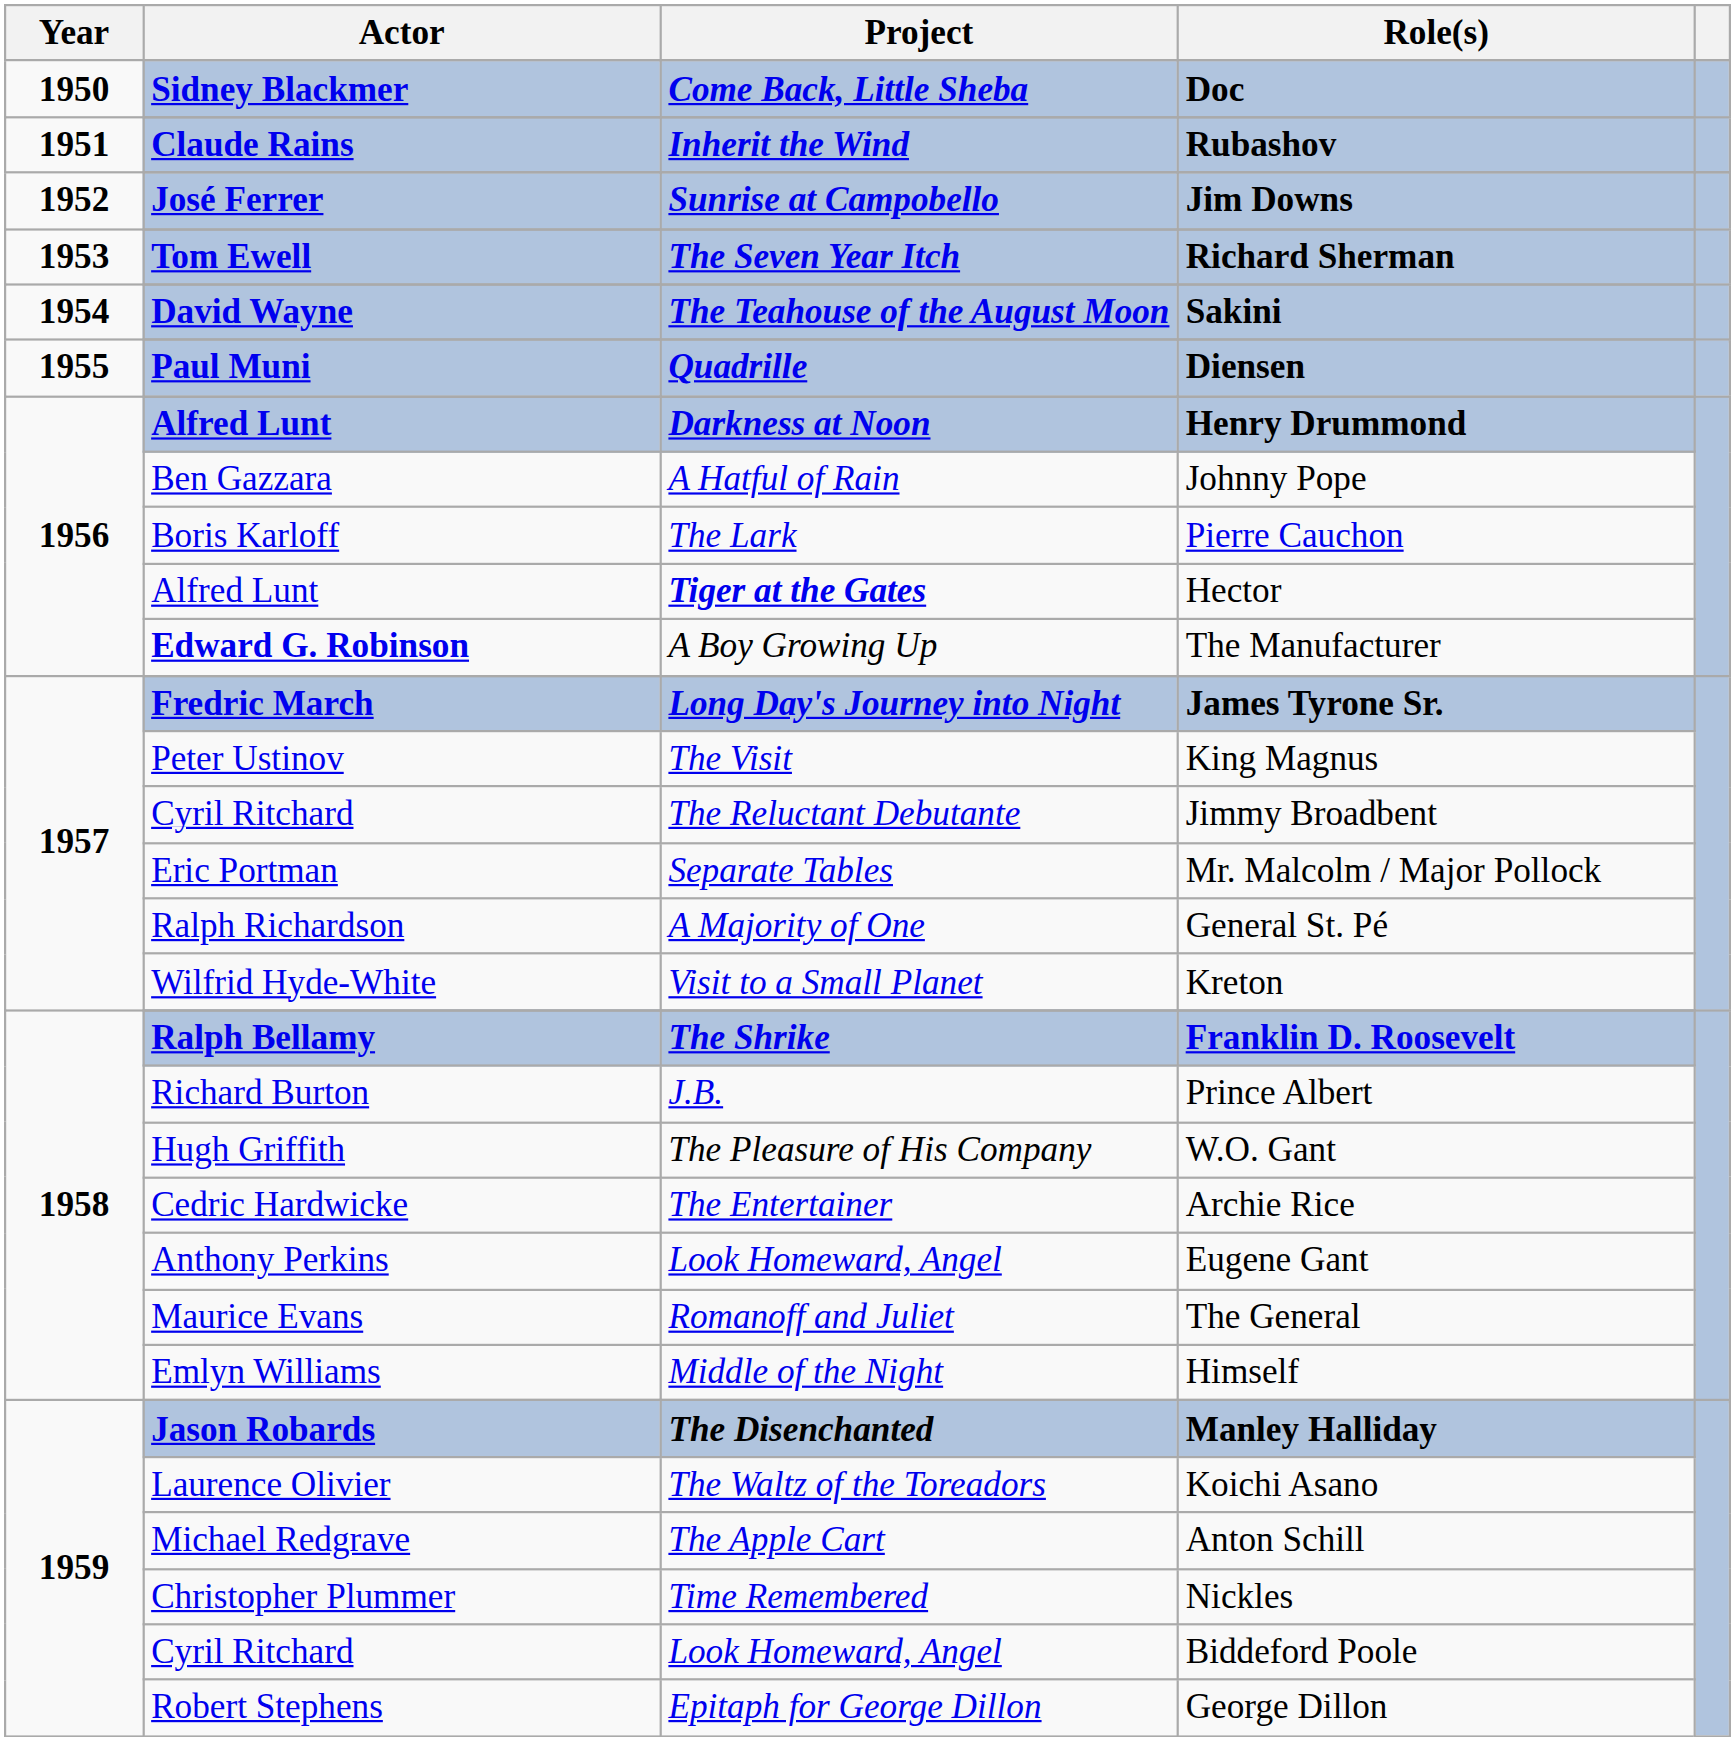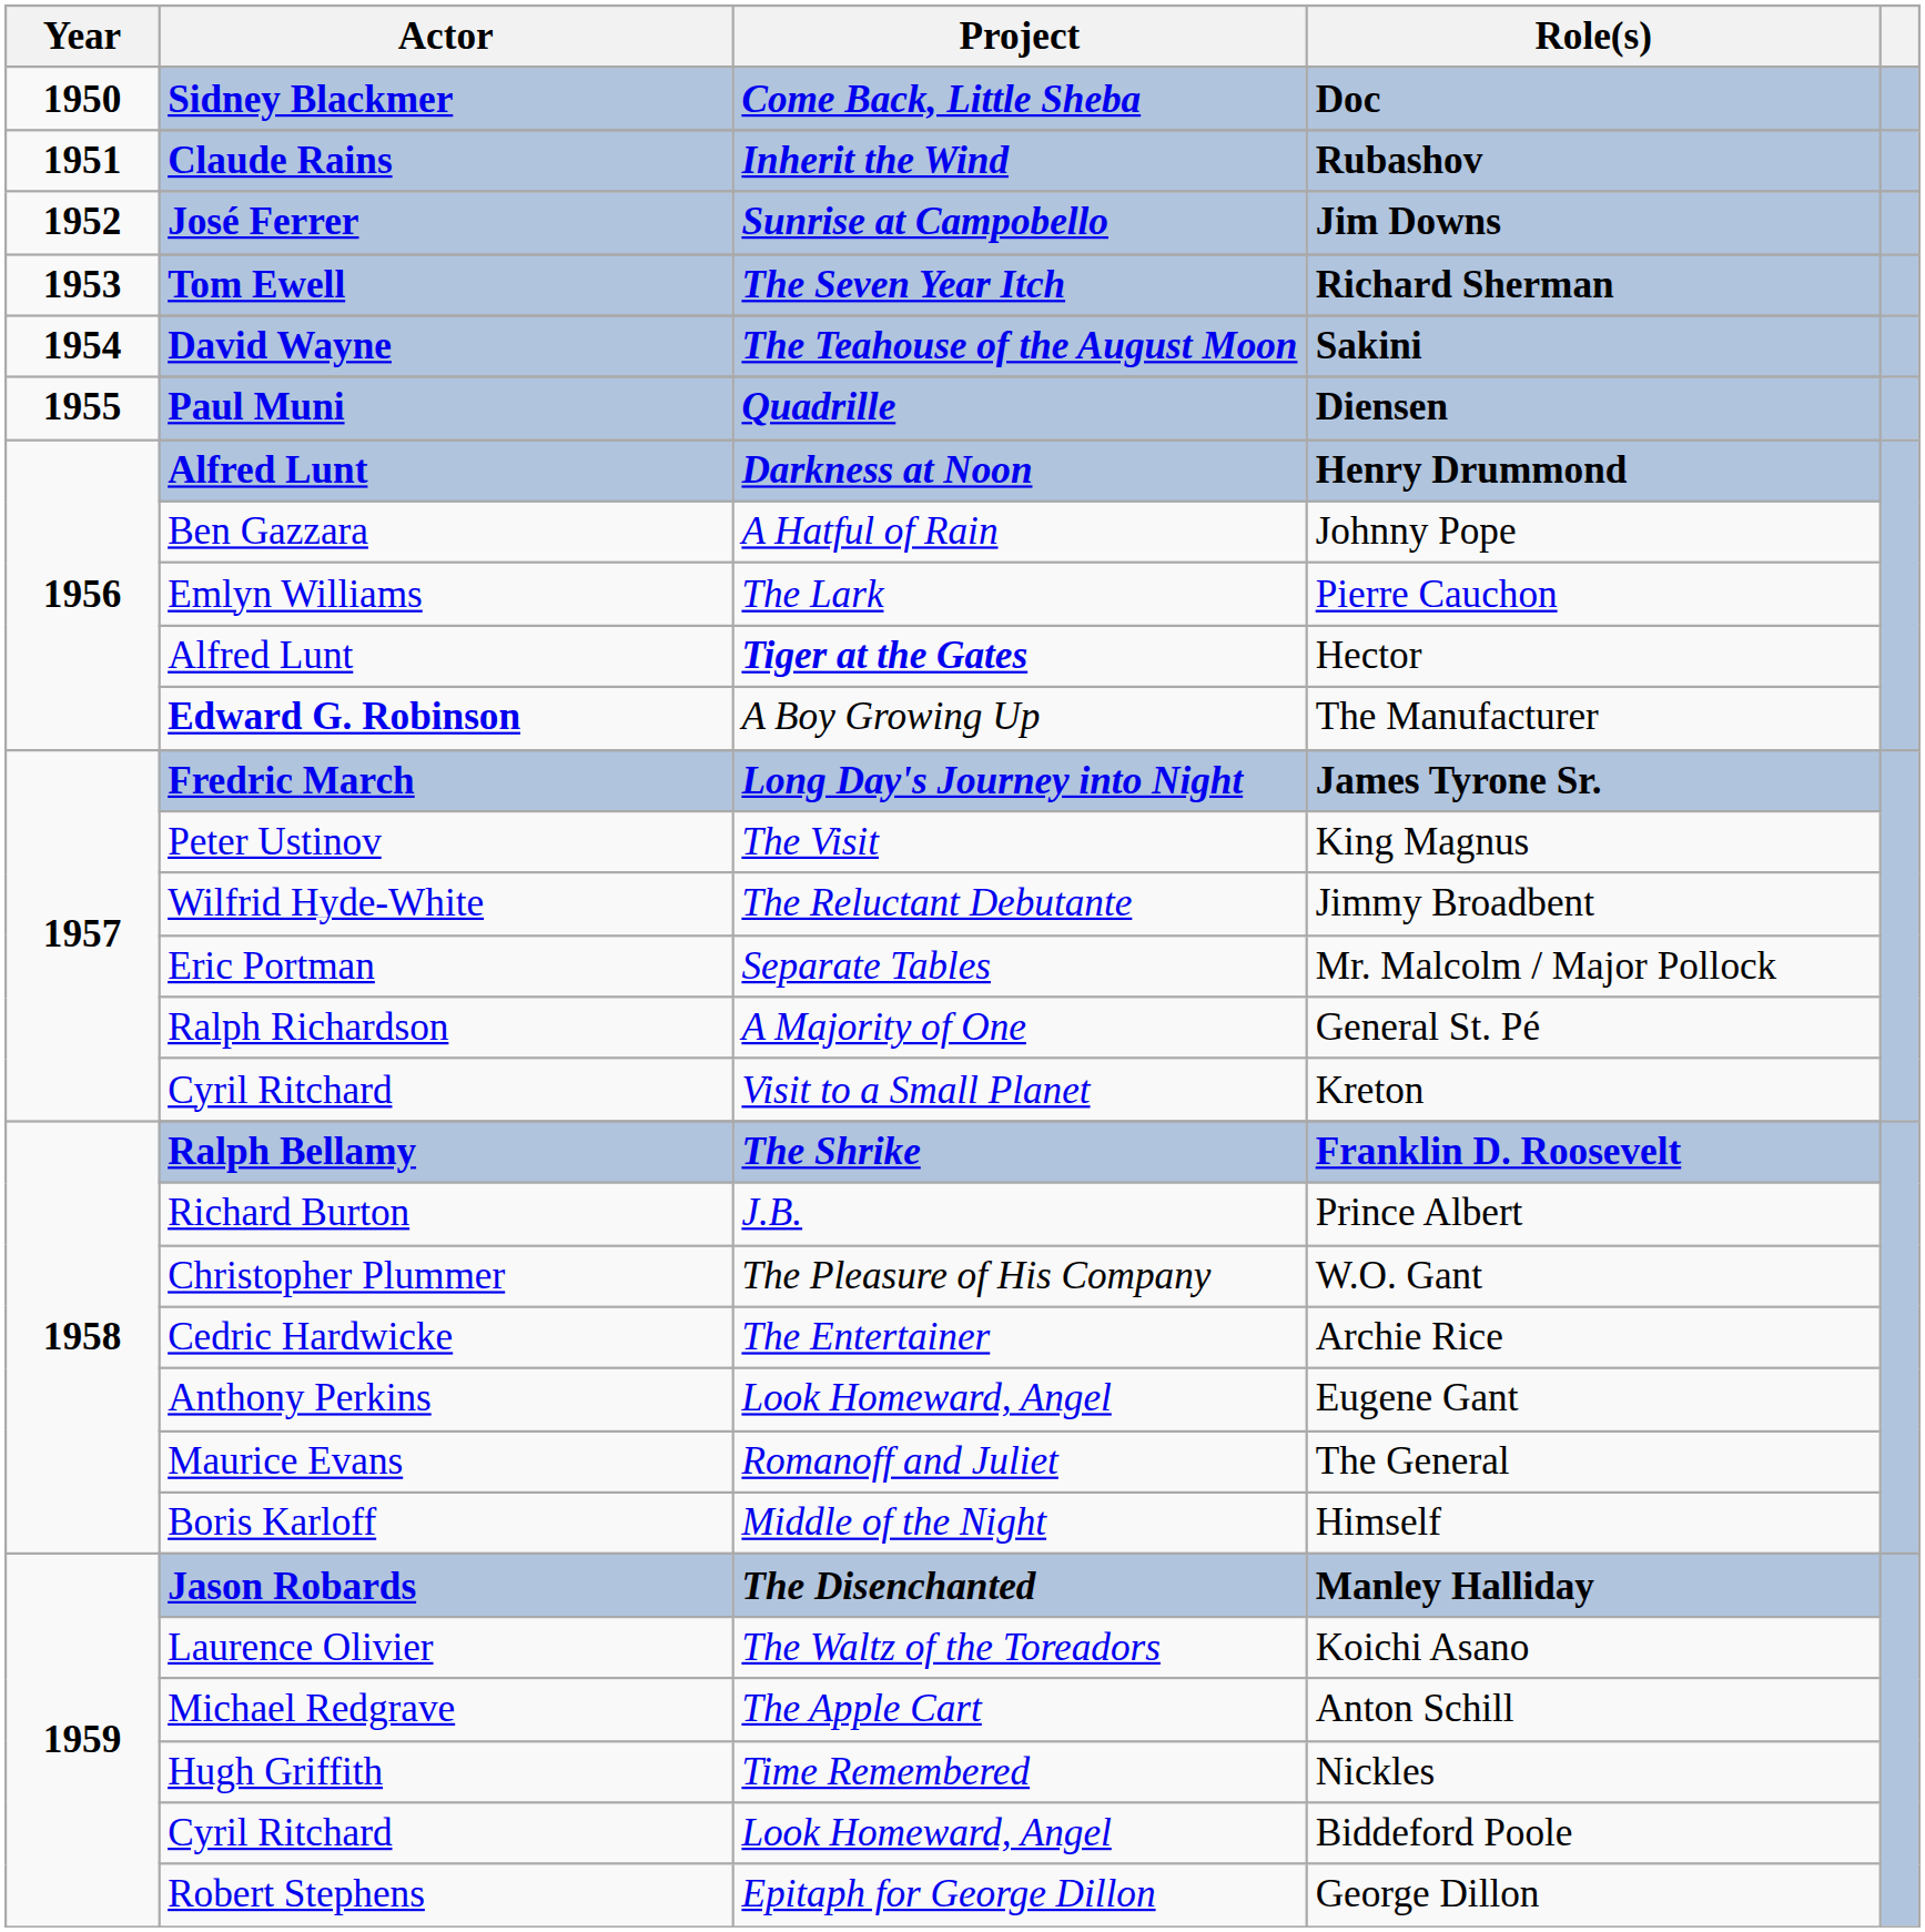Pierre Cauchon | Actor: Boris Karloff -> Emlyn Williams
Jimmy Broadbent | Actor: Cyril Ritchard -> Wilfrid Hyde-White
Kreton | Actor: Wilfrid Hyde-White -> Cyril Ritchard
W.O. Gant | Actor: Hugh Griffith -> Christopher Plummer
Himself | Actor: Emlyn Williams -> Boris Karloff
Nickles | Actor: Christopher Plummer -> Hugh Griffith
